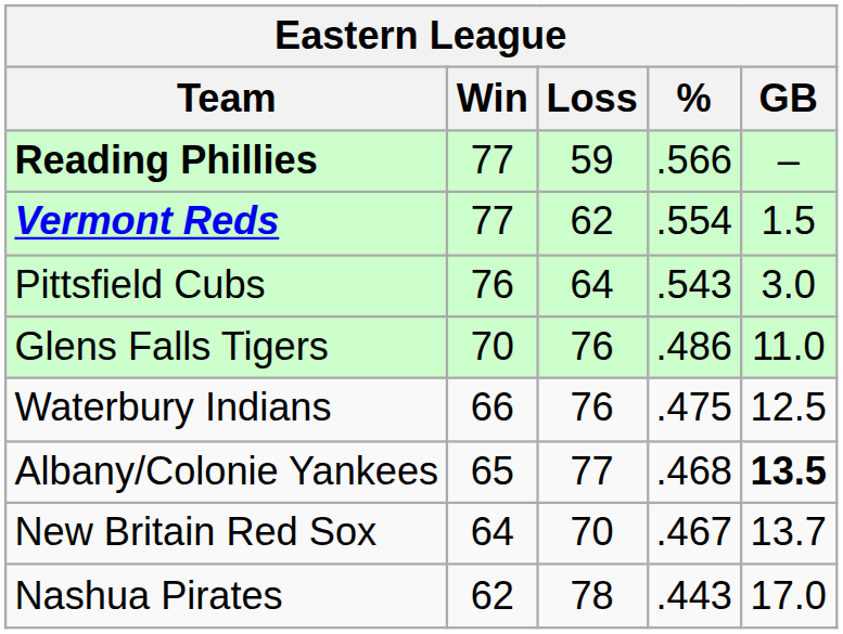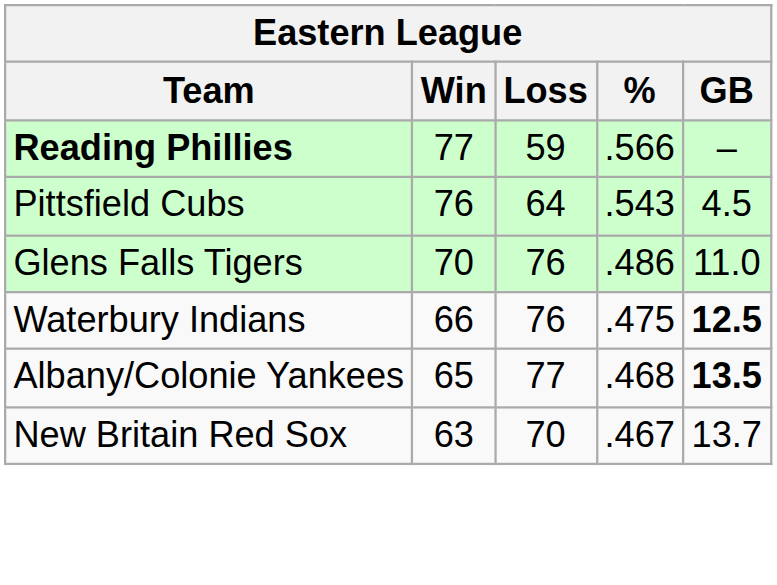- row: Vermont Reds | 77 | 62 | .554 | 1.5
Pittsfield Cubs | GB: 3.0 -> 4.5
Waterbury Indians | GB: normal -> bold
New Britain Red Sox | Win: 64 -> 63
- row: Nashua Pirates | 62 | 78 | .443 | 17.0
